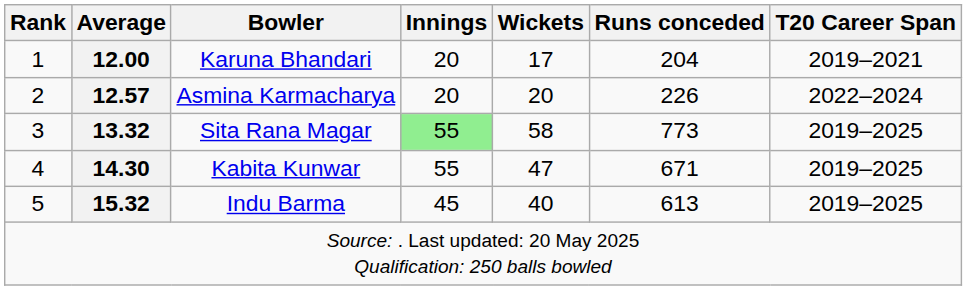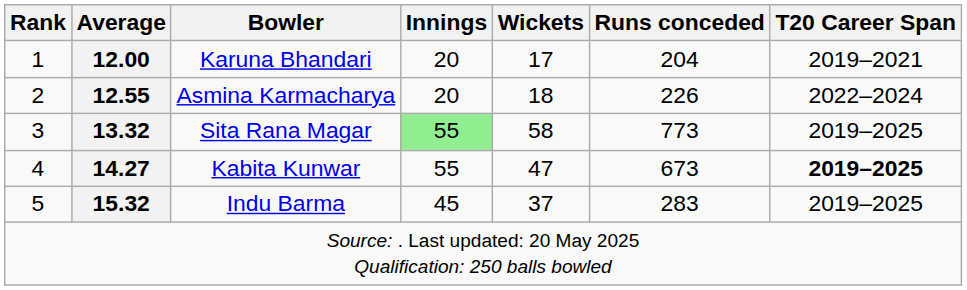Asmina Karmacharya | Average: 12.57 -> 12.55
Asmina Karmacharya | Wickets: 20 -> 18
Kabita Kunwar | Average: 14.30 -> 14.27
Kabita Kunwar | Runs conceded: 671 -> 673
Kabita Kunwar | T20 Career Span: normal -> bold
Indu Barma | Wickets: 40 -> 37
Indu Barma | Runs conceded: 613 -> 283
